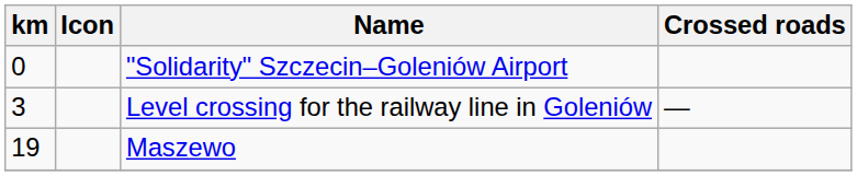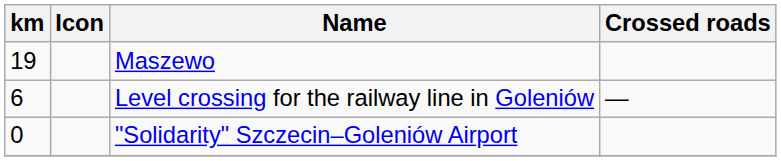rows swapped: "Solidarity" Szczecin–Goleniów Airport <-> Maszewo
Level crossing for the railway line in Goleniów | km: 3 -> 6
